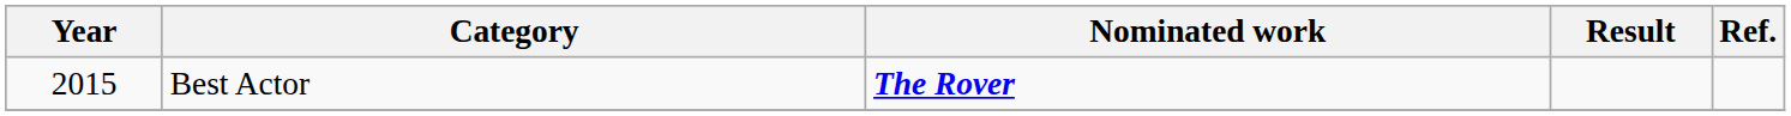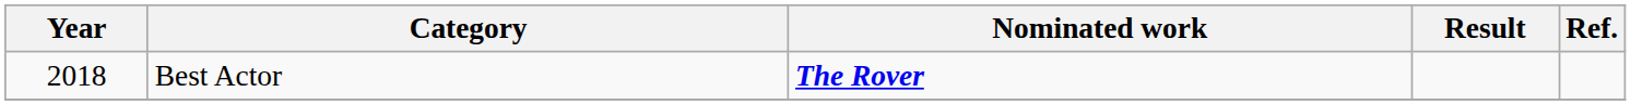Best Actor | Year: 2015 -> 2018
